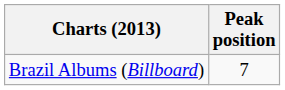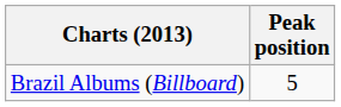Brazil Albums (Billboard) | Peak position: 7 -> 5
